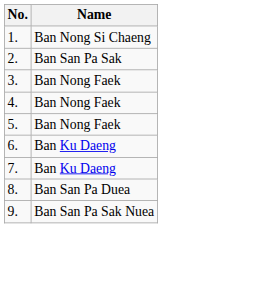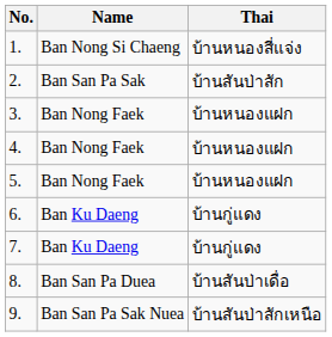+ column: Thai | บ้านหนองสี่แจ่ง | บ้านสันป่าสัก | บ้านหนองแฝก | บ้านหนองแฝก | บ้านหนองแฝก | บ้านกู่แดง | บ้านกู่แดง | บ้านสันป่าเดื่อ | บ้านสันป่าสักเหนือ
